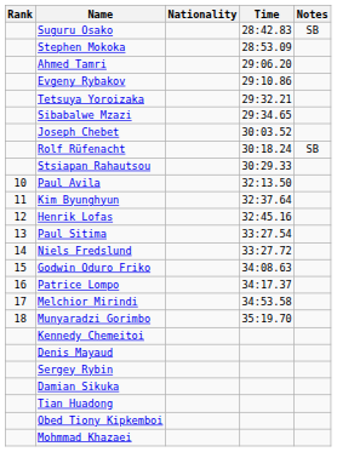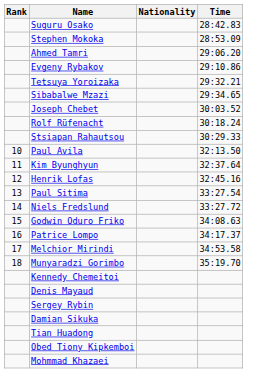- column: Notes | SB | SB
